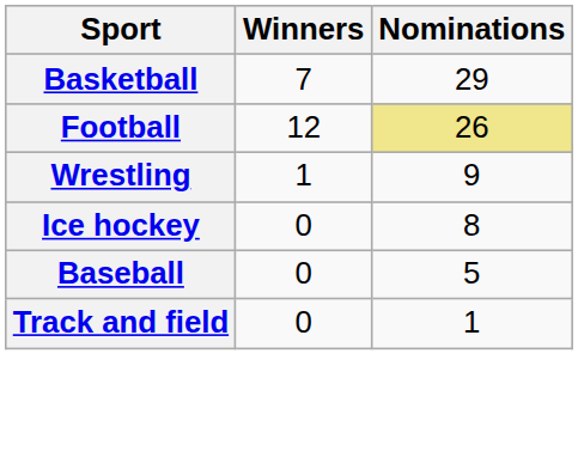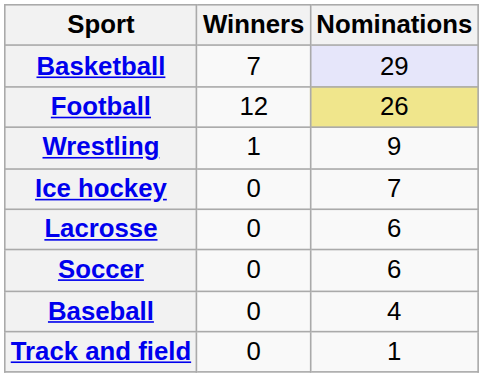Basketball | Nominations: no background -> lavender background
Ice hockey | Nominations: 8 -> 7
+ row: Lacrosse | 0 | 6
+ row: Soccer | 0 | 6
Baseball | Nominations: 5 -> 4
